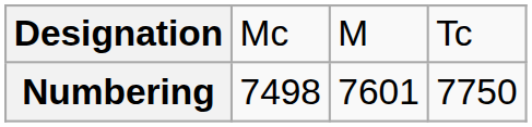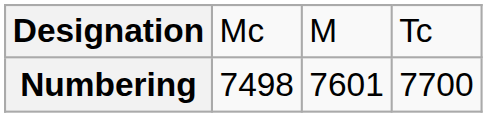Numbering | column 4: 7750 -> 7700
